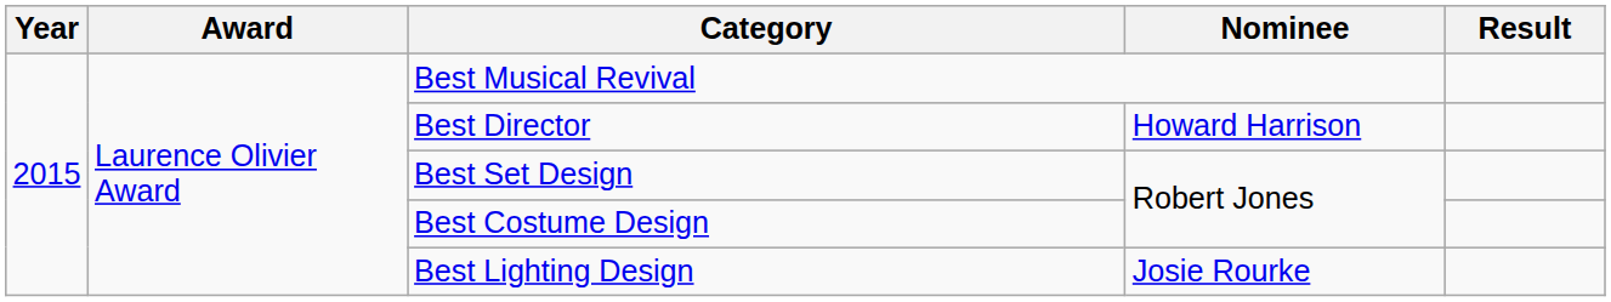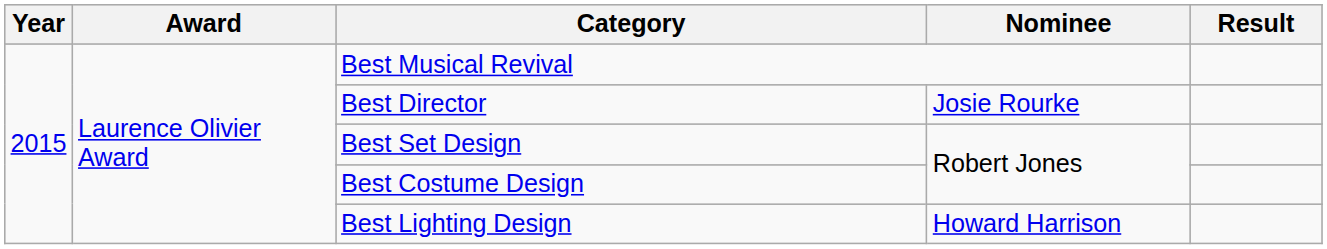Best Director | Nominee: Howard Harrison -> Josie Rourke
Best Lighting Design | Nominee: Josie Rourke -> Howard Harrison
